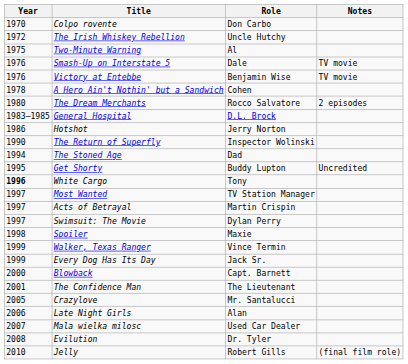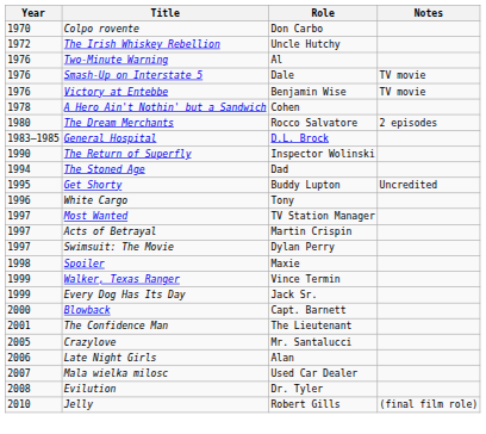Two-Minute Warning | Year: 1975 -> 1976
- row: 1986 | Hotshot | Jerry Norton
White Cargo | Year: bold -> normal
